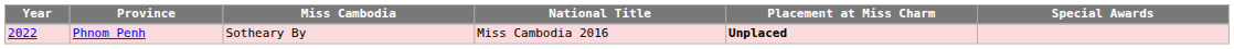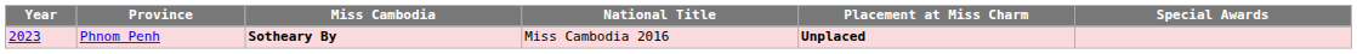Phnom Penh | Year: 2022 -> 2023
Phnom Penh | Miss Cambodia: normal -> bold
